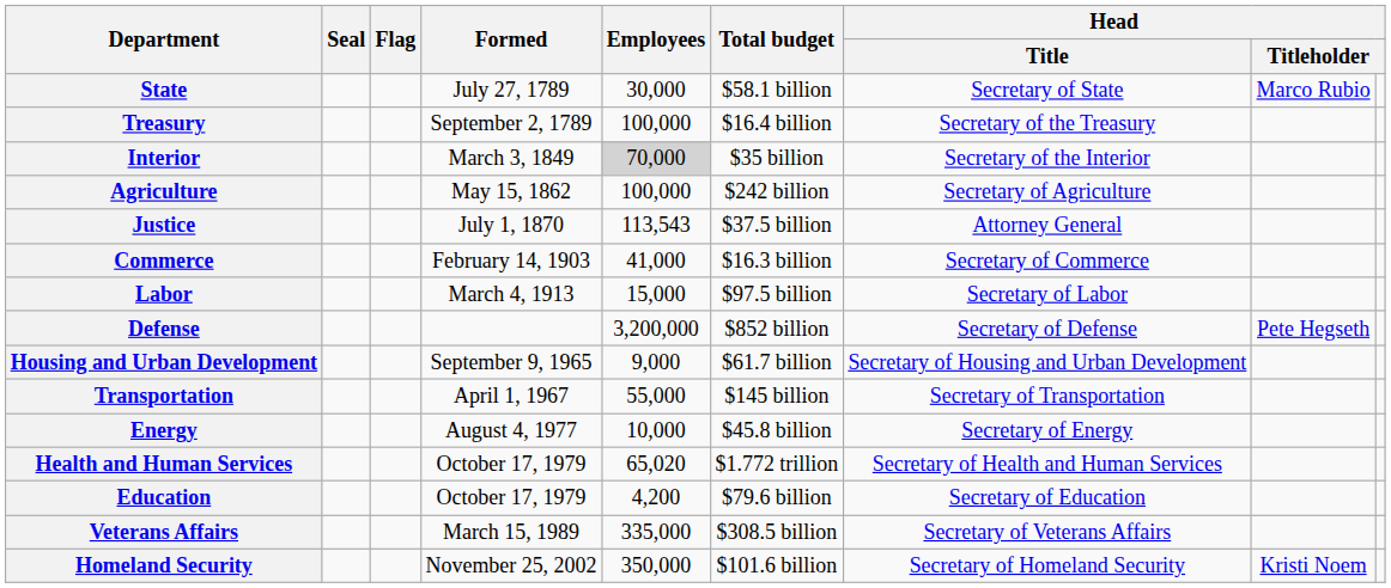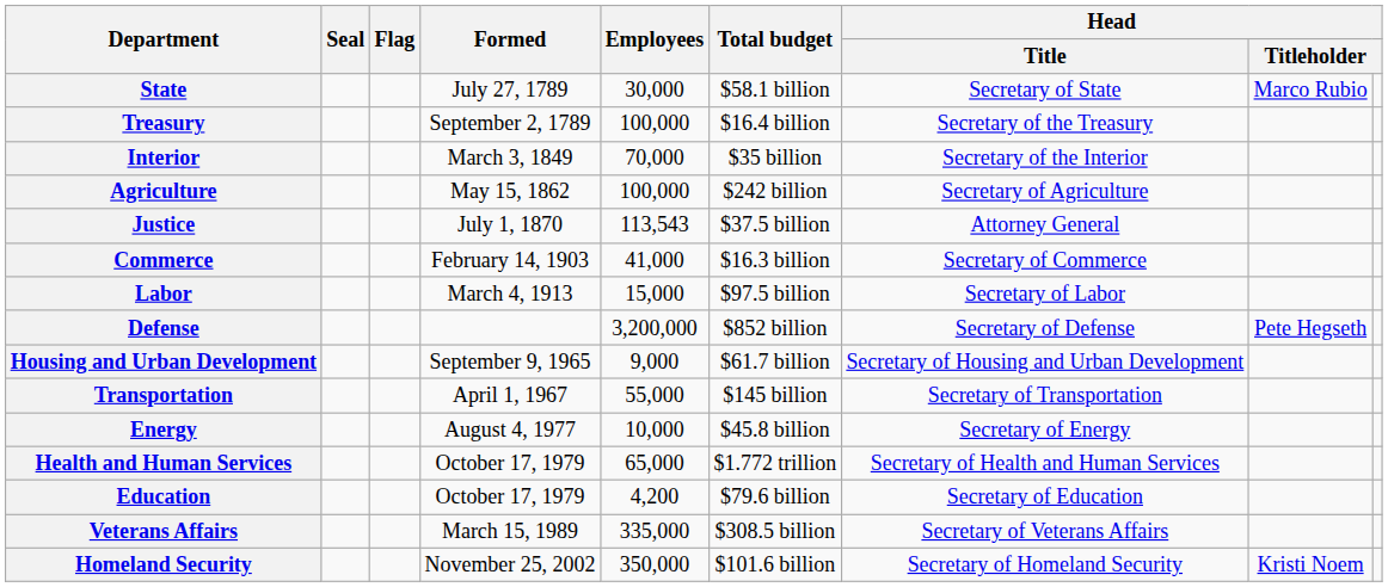Interior | Employees: lightgrey background -> no background
Health and Human Services | Employees: 65,020 -> 65,000
